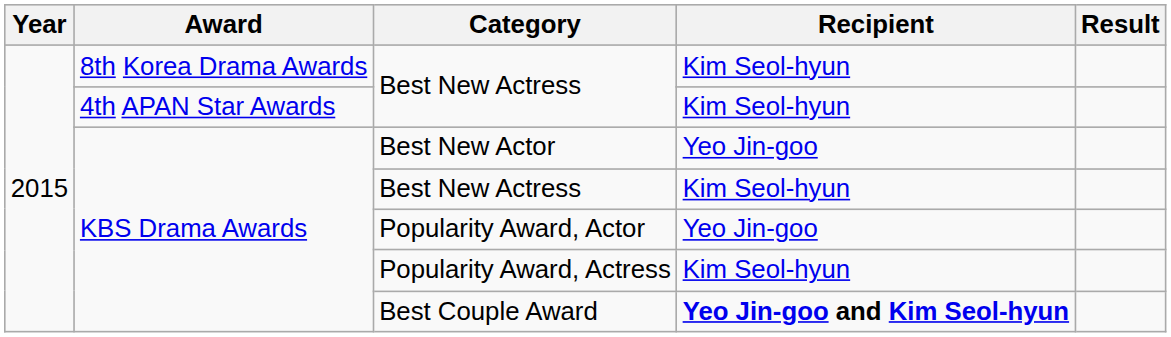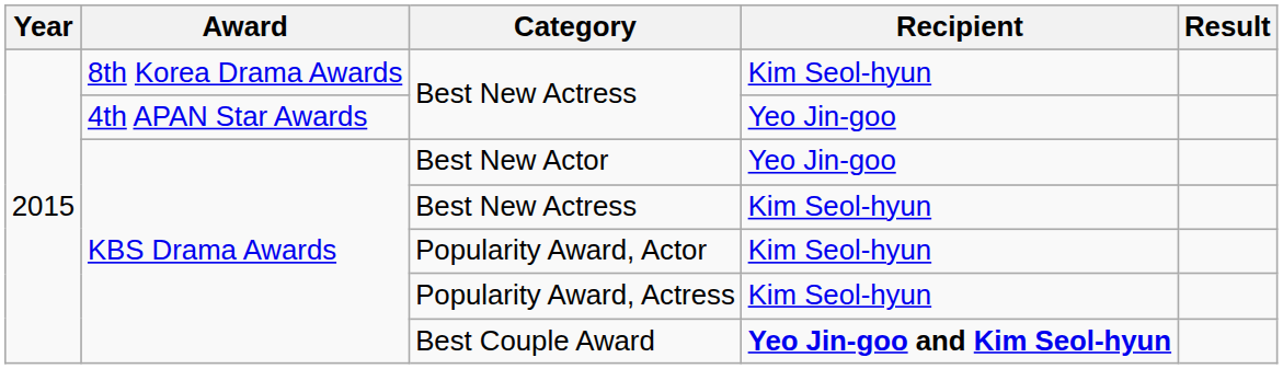4th APAN Star Awards / Best New Actress | Recipient: Kim Seol-hyun -> Yeo Jin-goo
Popularity Award, Actor | Recipient: Yeo Jin-goo -> Kim Seol-hyun
